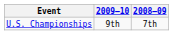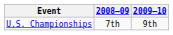columns swapped: 2008–09 <-> 2009–10
